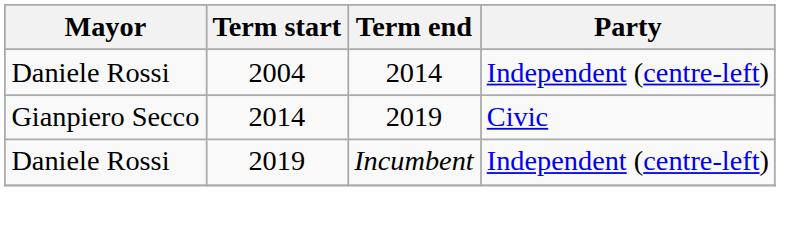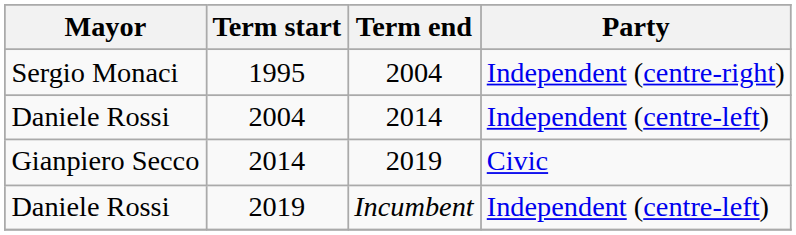+ row: Sergio Monaci | 1995 | 2004 | Independent (centre-right)
